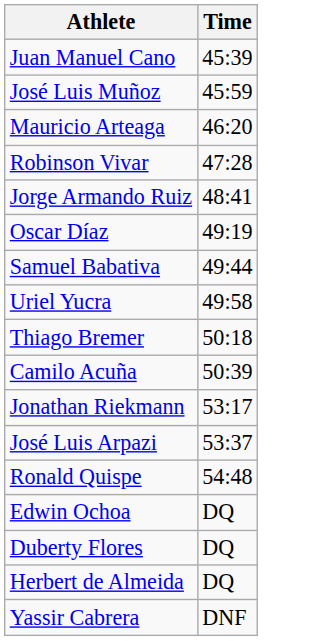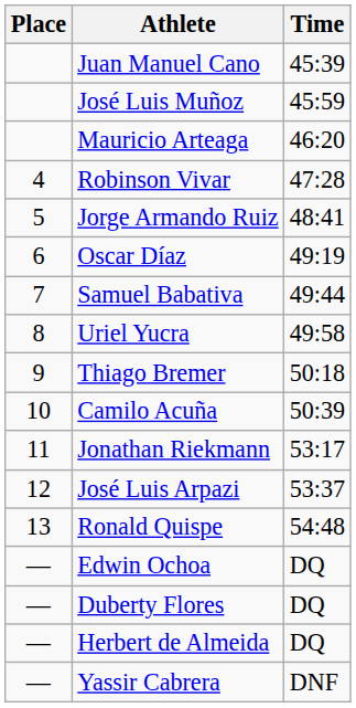+ column: Place | 4 | 5 | 6 | 7 | 8 | 9 | 10 | 11 | 12 | 13 | — | — | — | —
